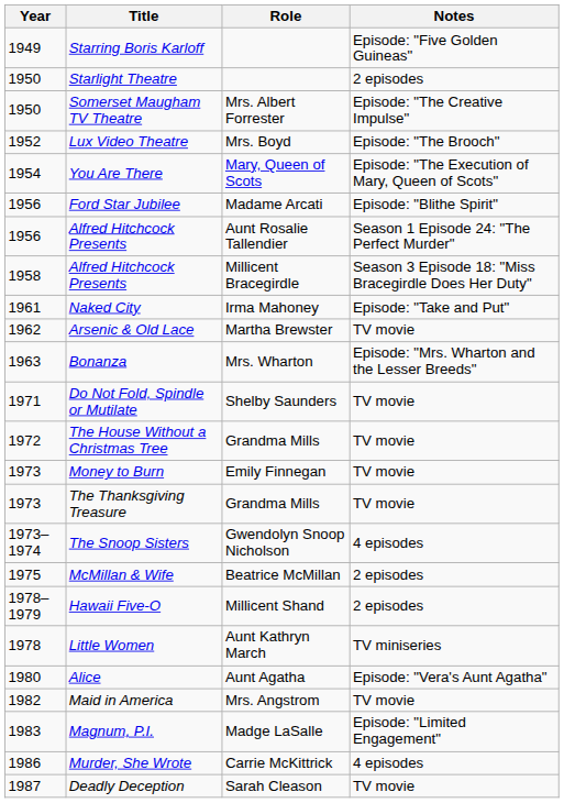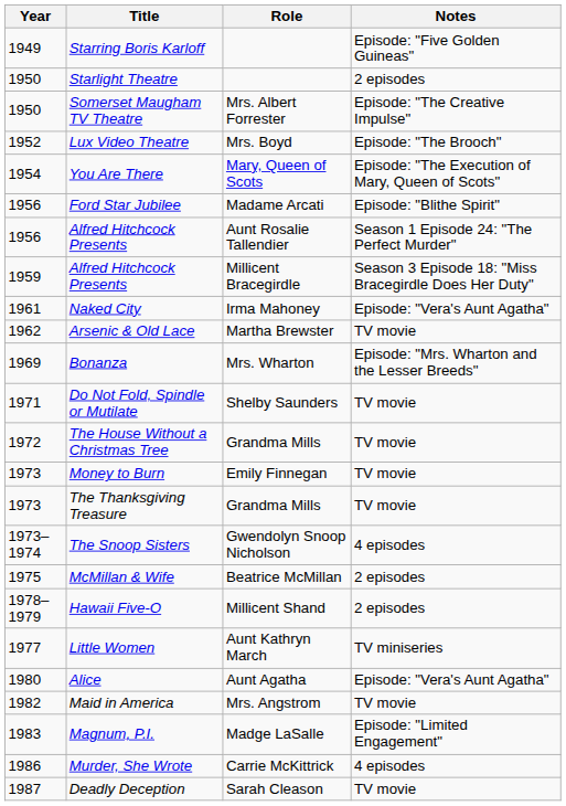Alfred Hitchcock Presents / Millicent Bracegirdle | Year: 1958 -> 1959
Naked City | Notes: Episode: "Take and Put" -> Episode: "Vera's Aunt Agatha"
Bonanza | Year: 1963 -> 1969
Little Women | Year: 1978 -> 1977
